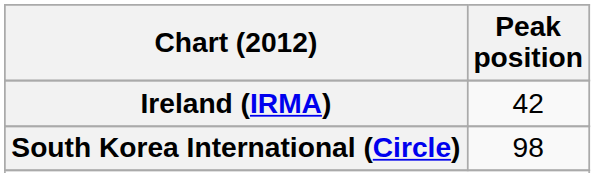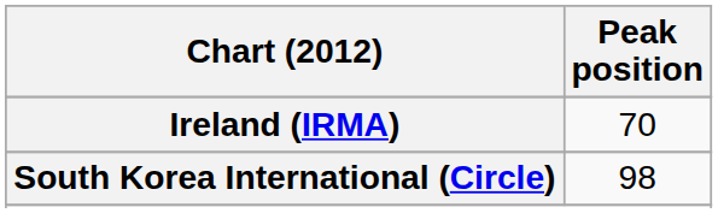Ireland (IRMA) | Peak position: 42 -> 70
